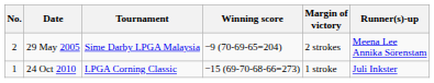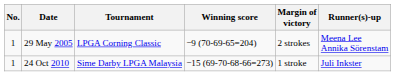29 May 2005 | No.: 2 -> 1
29 May 2005 | Tournament: Sime Darby LPGA Malaysia -> LPGA Corning Classic
24 Oct 2010 | Tournament: LPGA Corning Classic -> Sime Darby LPGA Malaysia
